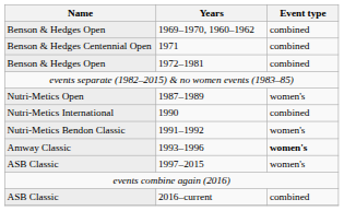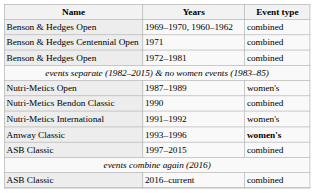1990 | Name: Nutri-Metics International -> Nutri-Metics Bendon Classic
1991–1992 | Name: Nutri-Metics Bendon Classic -> Nutri-Metics International
1997–2015 | Event type: women's -> combined
